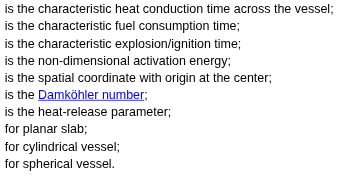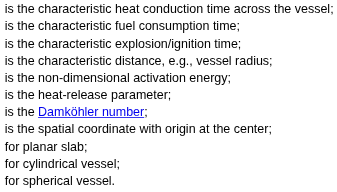+ row: is the characteristic distance, e.g., vessel radius;
rows swapped: is the heat-release parameter; <-> is the spatial coordinate with origin at the center;
